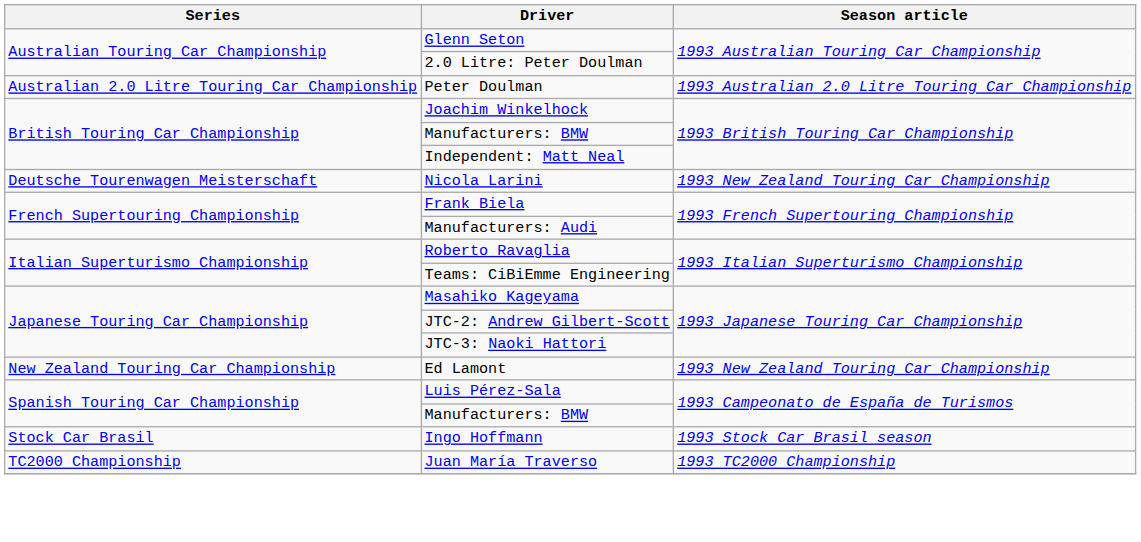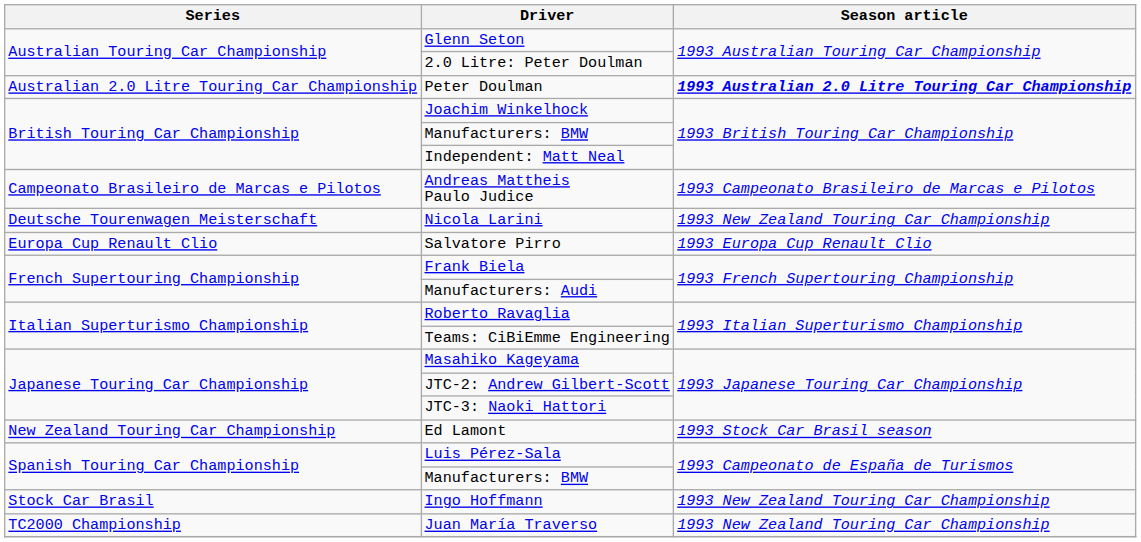Peter Doulman | Season article: normal -> bold
+ row: Campeonato Brasileiro de Marcas e Pilotos | Andreas Mattheis Paulo Judice | 1993 Campeonato Brasileiro de Marcas e Pilotos
+ row: Europa Cup Renault Clio | Salvatore Pirro | 1993 Europa Cup Renault Clio
Ed Lamont | Season article: 1993 New Zealand Touring Car Championship -> 1993 Stock Car Brasil season
Ingo Hoffmann | Season article: 1993 Stock Car Brasil season -> 1993 New Zealand Touring Car Championship
Juan María Traverso | Season article: 1993 TC2000 Championship -> 1993 New Zealand Touring Car Championship
